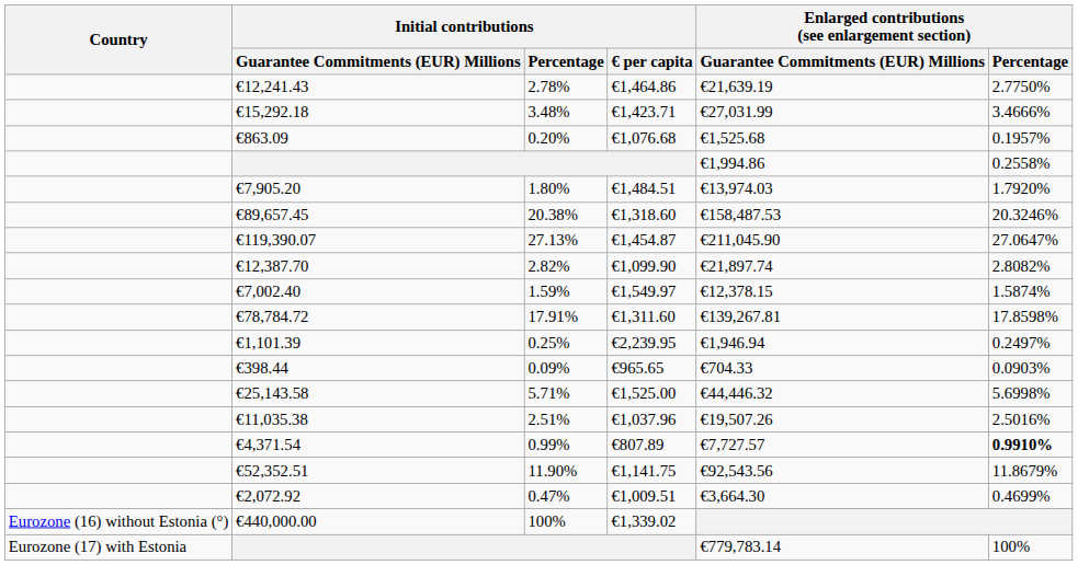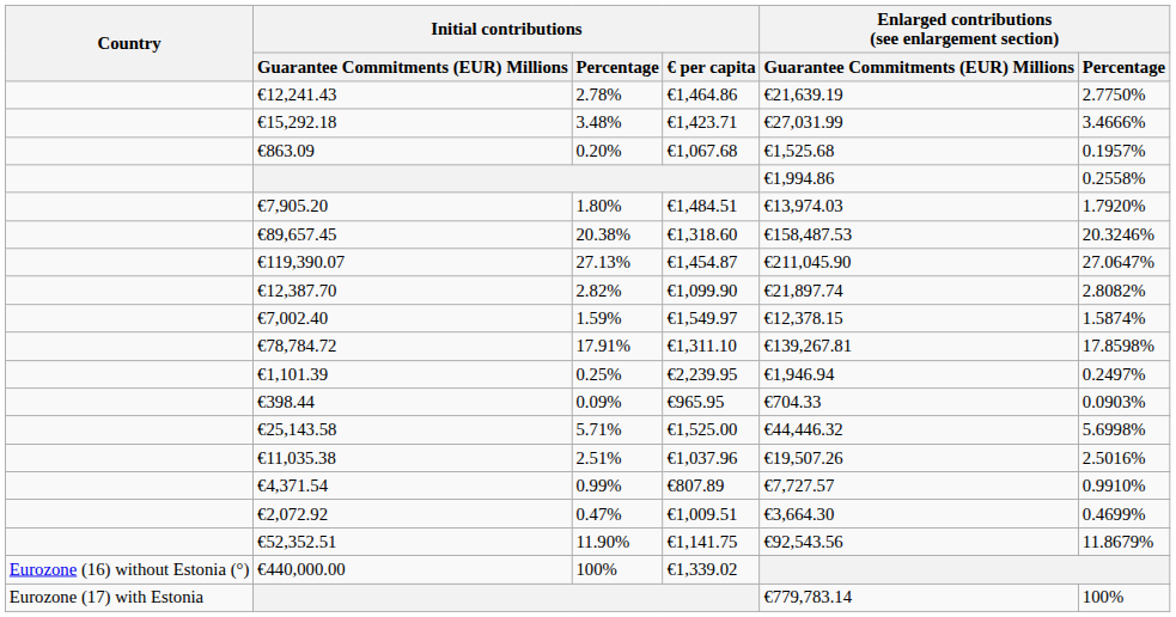€863.09 | Initial contributions / € per capita: €1,076.68 -> €1,067.68
€78,784.72 | Initial contributions / € per capita: €1,311.60 -> €1,311.10
€398.44 | Initial contributions / € per capita: €965.65 -> €965.95
€4,371.54 | column 6: bold -> normal
rows swapped: €2,072.92 <-> €52,352.51
